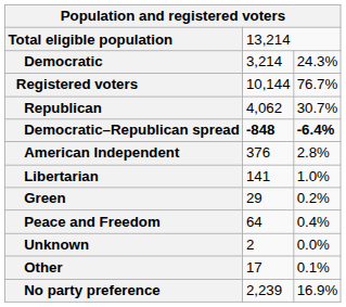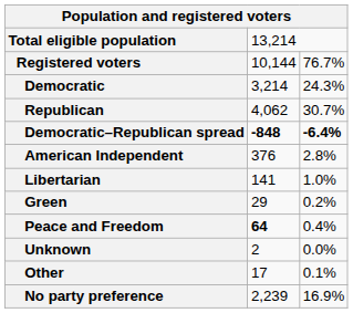rows swapped: Registered voters <-> Democratic
Peace and Freedom | column 2: normal -> bold
